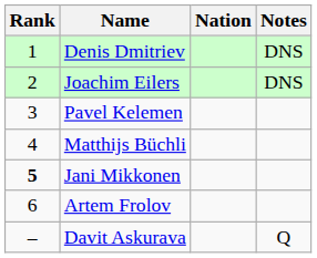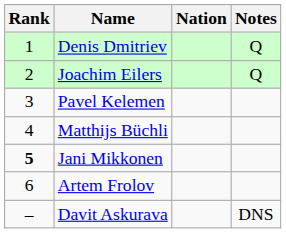Denis Dmitriev | Notes: DNS -> Q
Joachim Eilers | Notes: DNS -> Q
Davit Askurava | Notes: Q -> DNS
